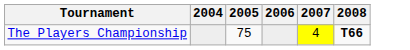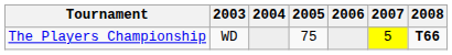+ column: 2003 | WD
The Players Championship | 2007: 4 -> 5
